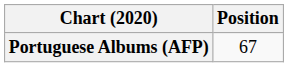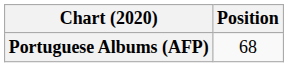Portuguese Albums (AFP) | Position: 67 -> 68
